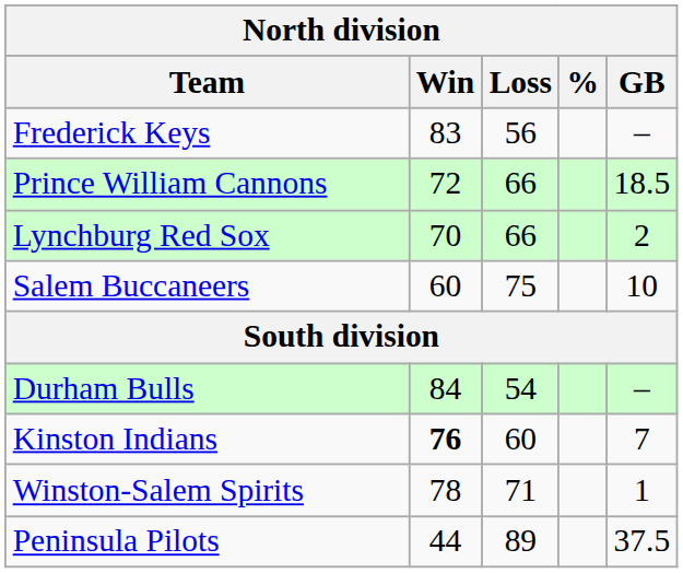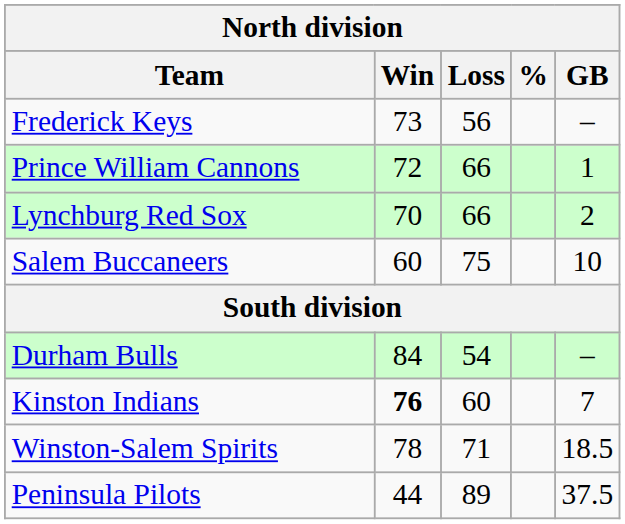Frederick Keys | Win: 83 -> 73
Prince William Cannons | GB: 18.5 -> 1
Winston-Salem Spirits | GB: 1 -> 18.5
